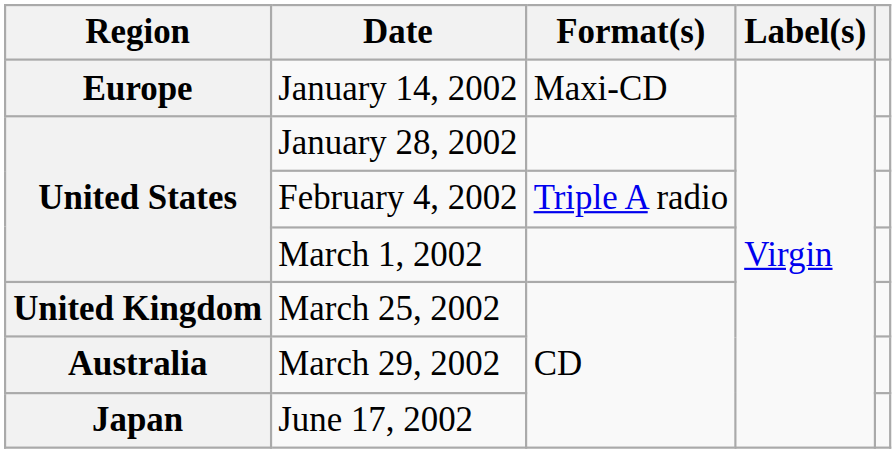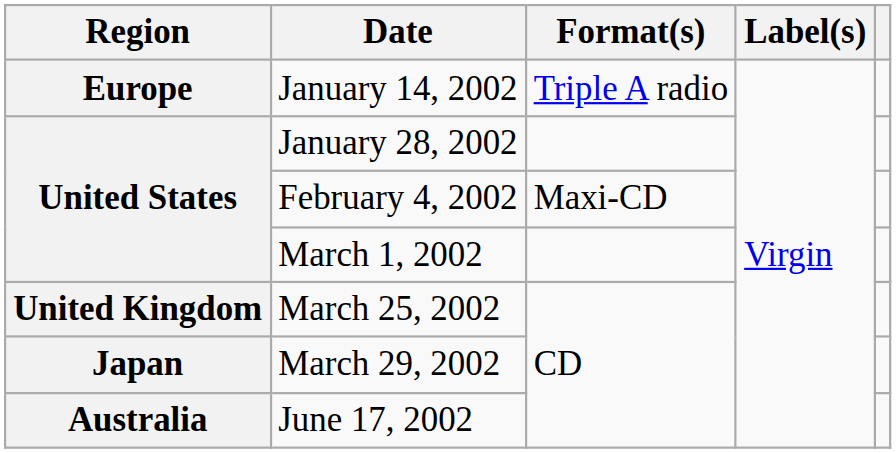January 14, 2002 | Format(s): Maxi-CD -> Triple A radio
February 4, 2002 | Format(s): Triple A radio -> Maxi-CD
March 29, 2002 | Region: Australia -> Japan
June 17, 2002 | Region: Japan -> Australia
